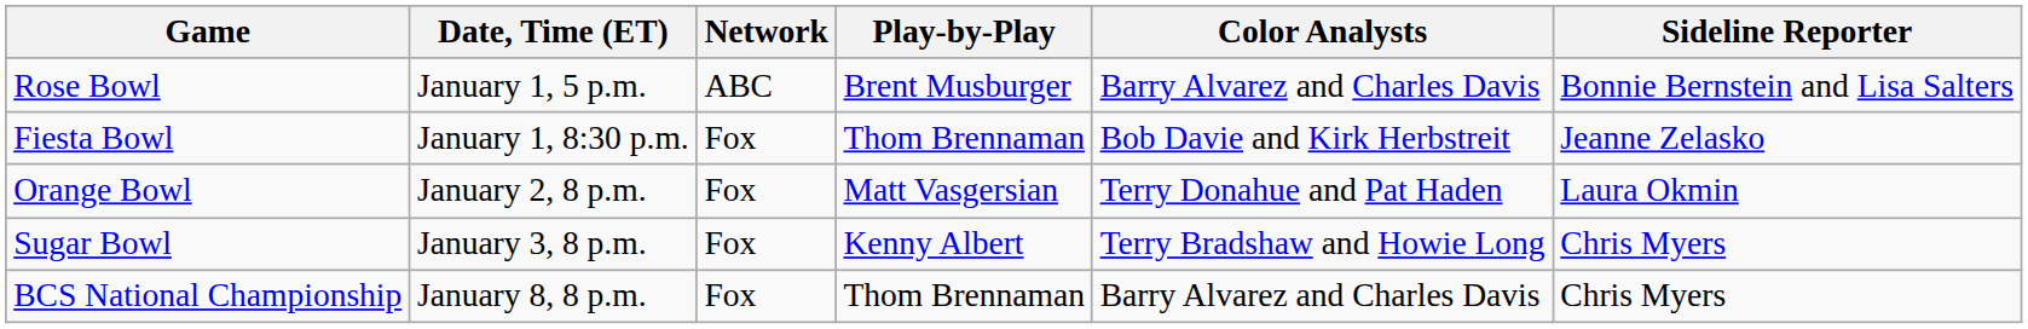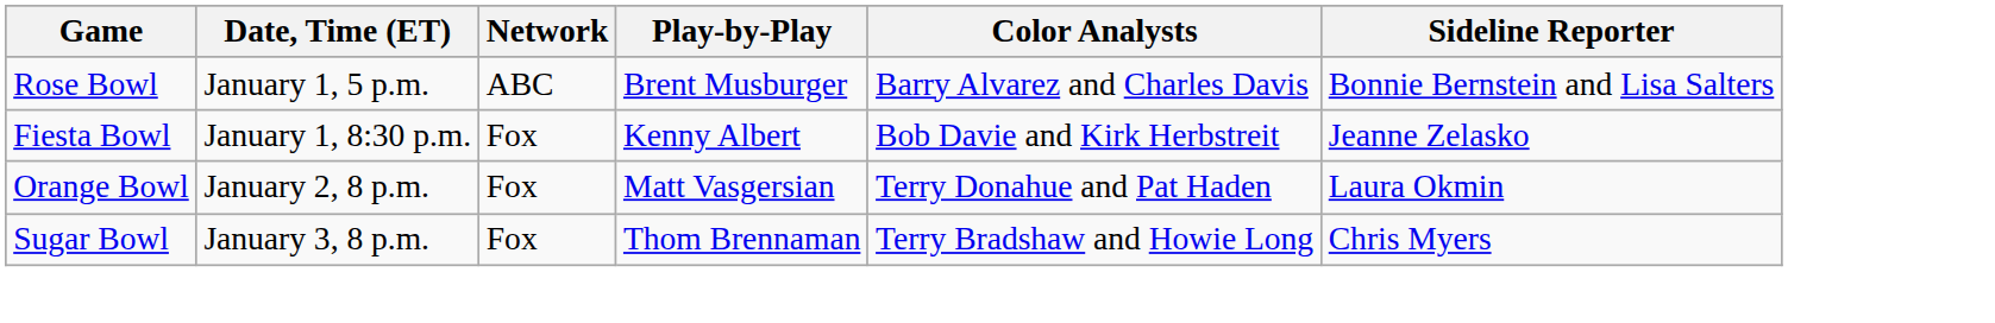Fiesta Bowl | Play-by-Play: Thom Brennaman -> Kenny Albert
Sugar Bowl | Play-by-Play: Kenny Albert -> Thom Brennaman
- row: BCS National Championship | January 8, 8 p.m. | Fox | Thom Brennaman | Barry Alvarez and Charles Davis | Chris Myers
